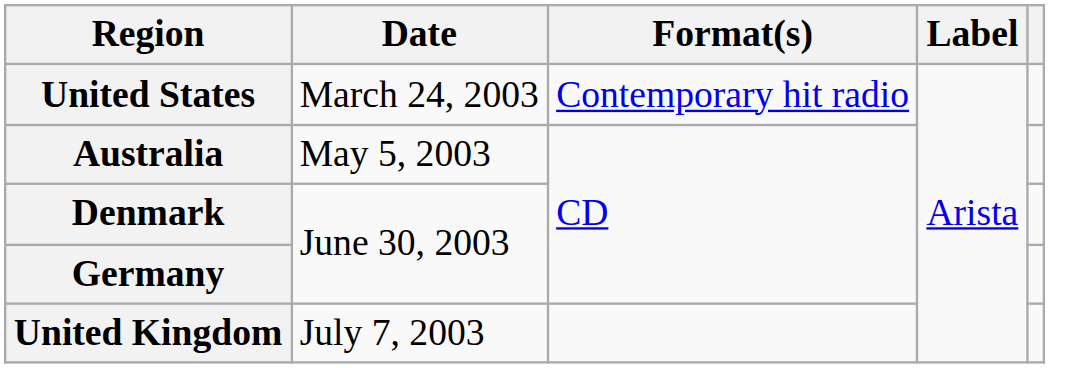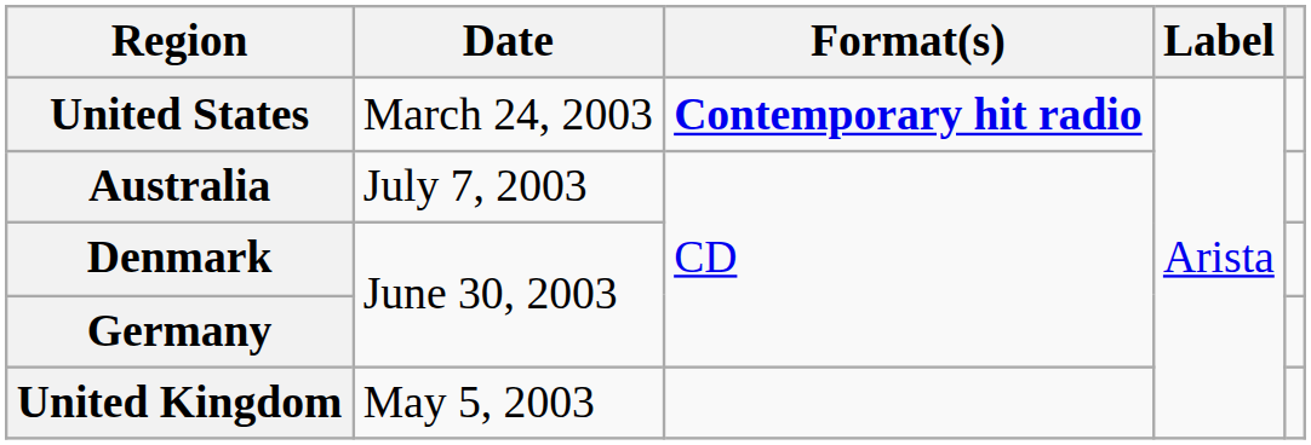United States | Format(s): normal -> bold
Australia | Date: May 5, 2003 -> July 7, 2003
United Kingdom | Date: July 7, 2003 -> May 5, 2003
